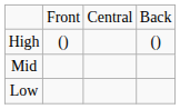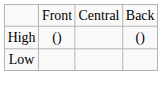- row: Mid
